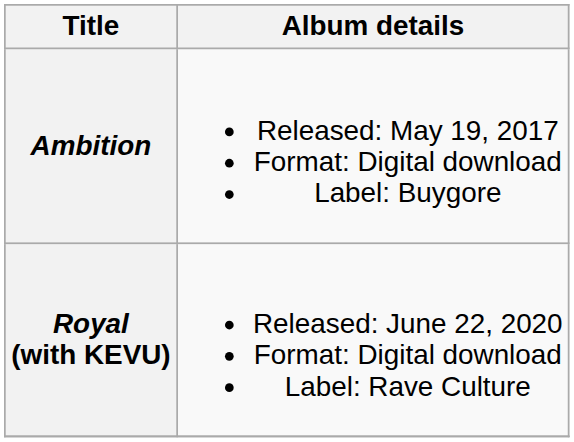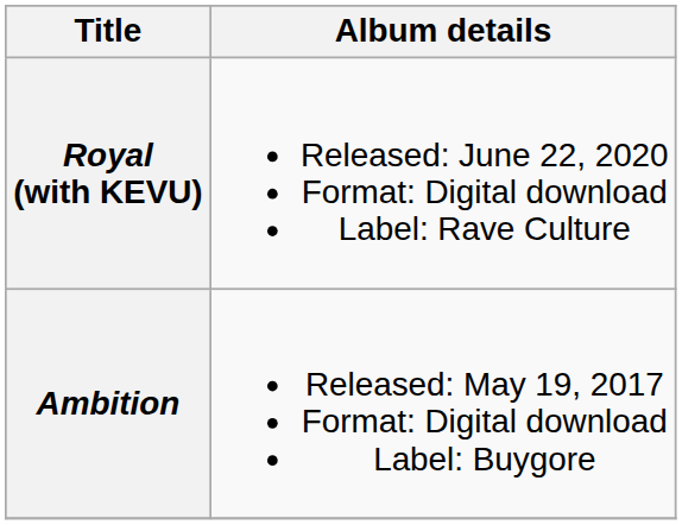rows swapped: Ambition <-> Royal (with KEVU)
